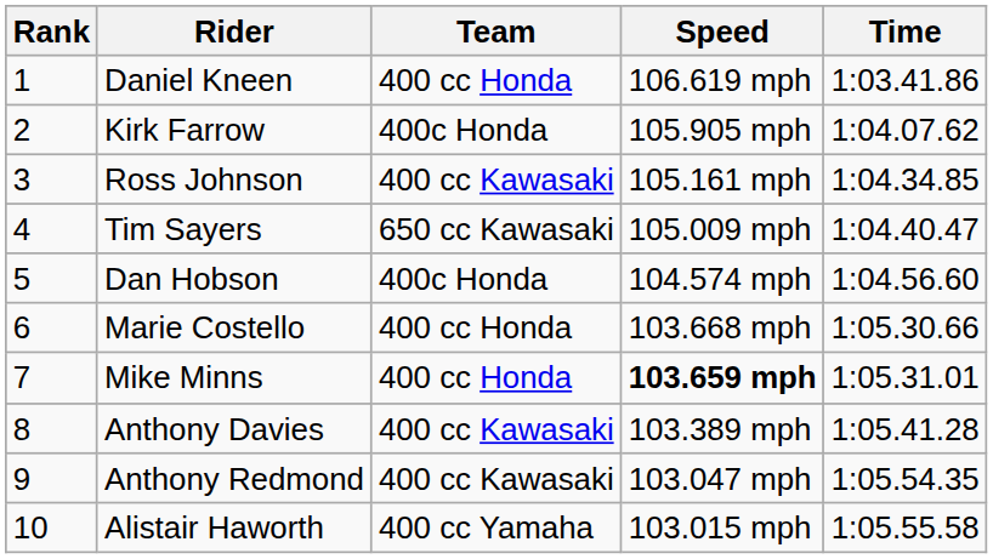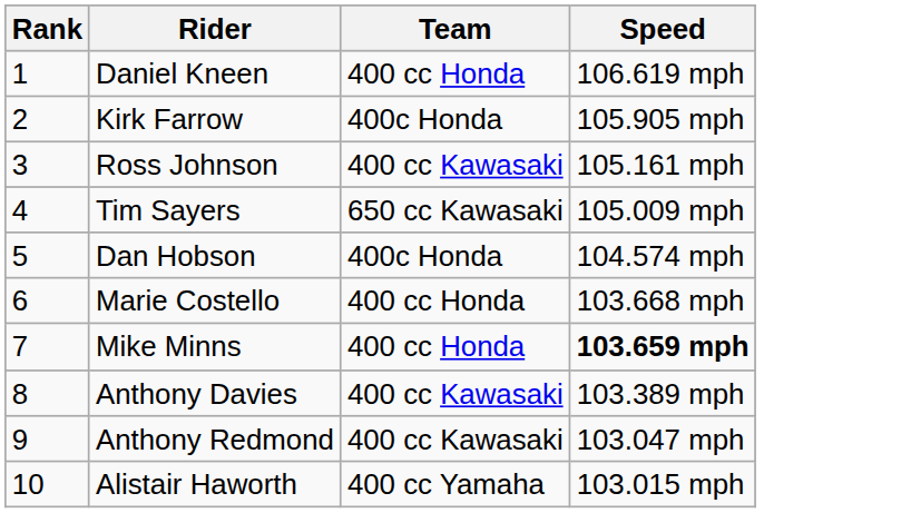- column: Time | 1:03.41.86 | 1:04.07.62 | 1:04.34.85 | 1:04.40.47 | 1:04.56.60 | 1:05.30.66 | 1:05.31.01 | 1:05.41.28 | 1:05.54.35 | 1:05.55.58
